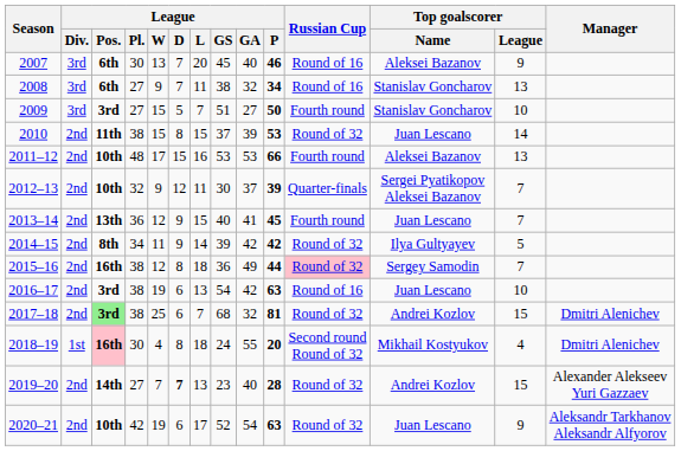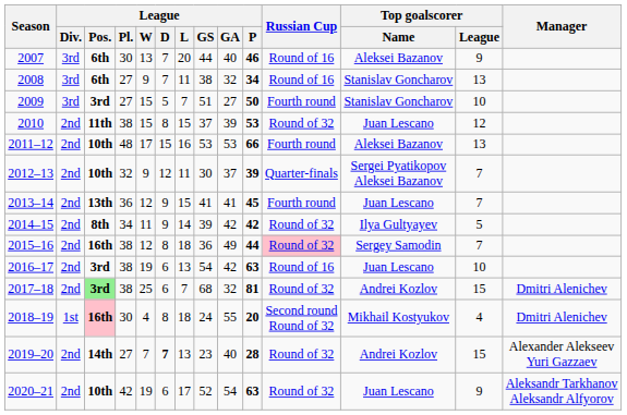2007 | League / GS: 45 -> 44
2010 | Top goalscorer / League: 14 -> 12
2013–14 | League / GS: 40 -> 41
